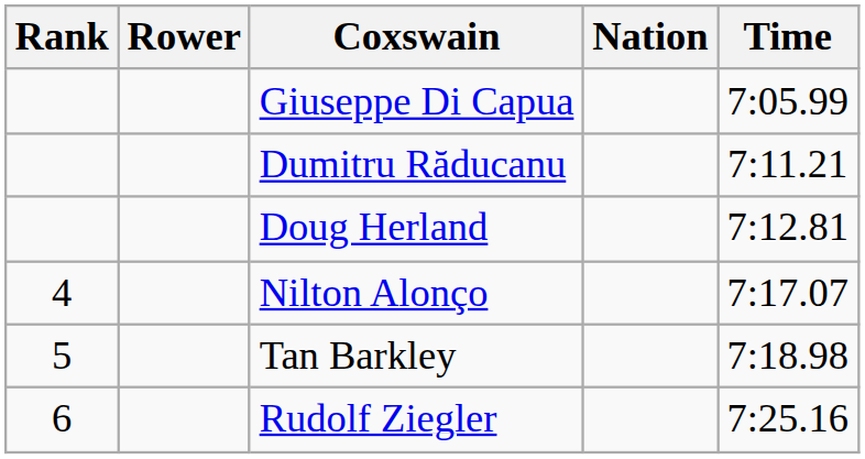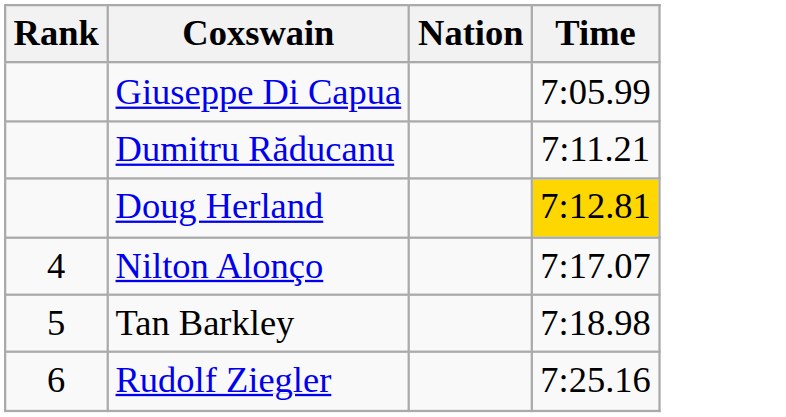- column: Rower
Doug Herland | Time: no background -> gold background
